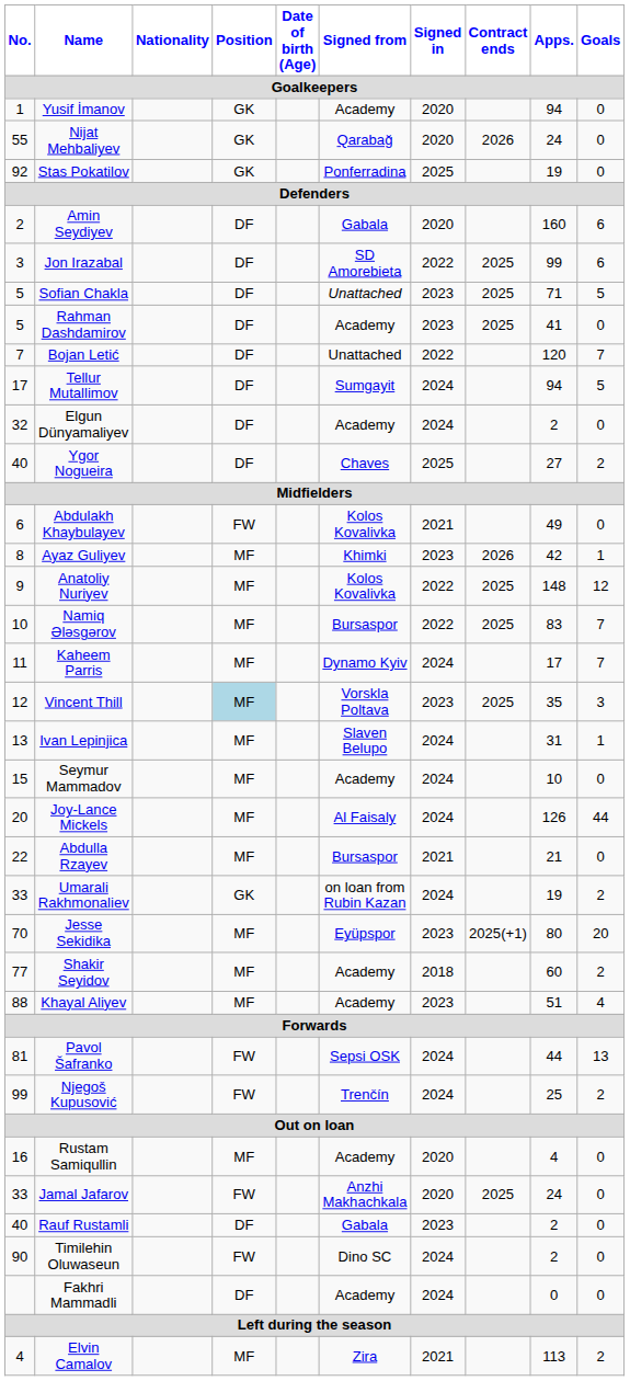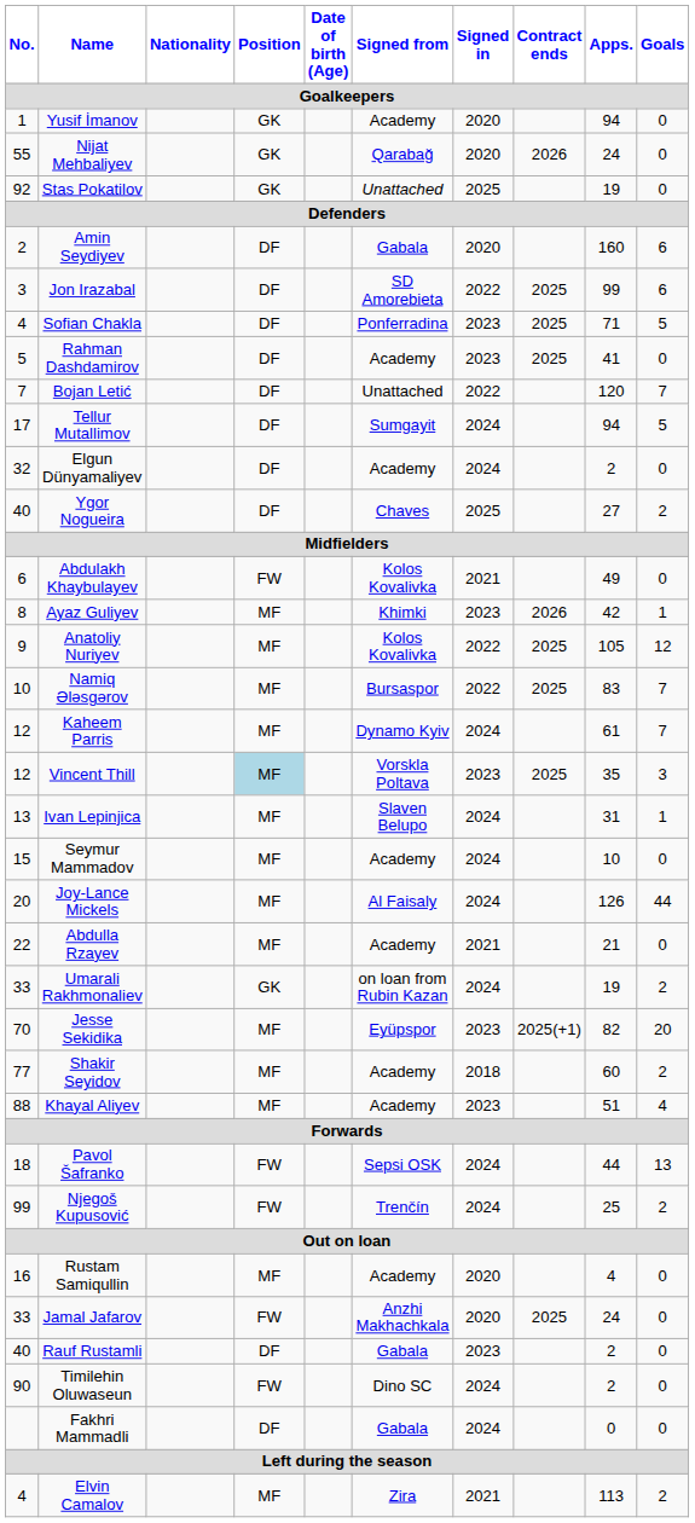Stas Pokatilov | Signed from: Ponferradina -> Unattached
Sofian Chakla | No.: 5 -> 4
Sofian Chakla | Signed from: Unattached -> Ponferradina
Anatoliy Nuriyev | Apps.: 148 -> 105
Kaheem Parris | No.: 11 -> 12
Kaheem Parris | Apps.: 17 -> 61
Abdulla Rzayev | Signed from: Bursaspor -> Academy
Jesse Sekidika | Apps.: 80 -> 82
Pavol Šafranko | No.: 81 -> 18
Fakhri Mammadli | Signed from: Academy -> Gabala
